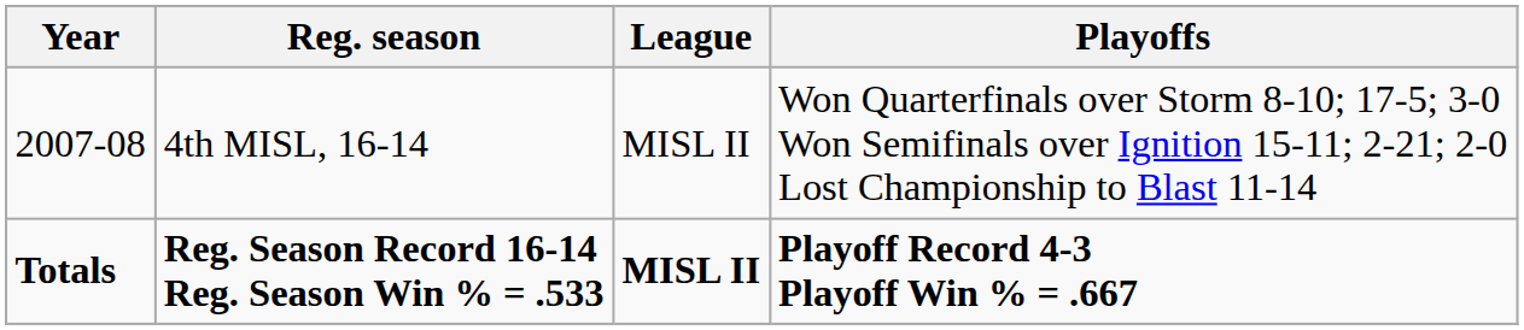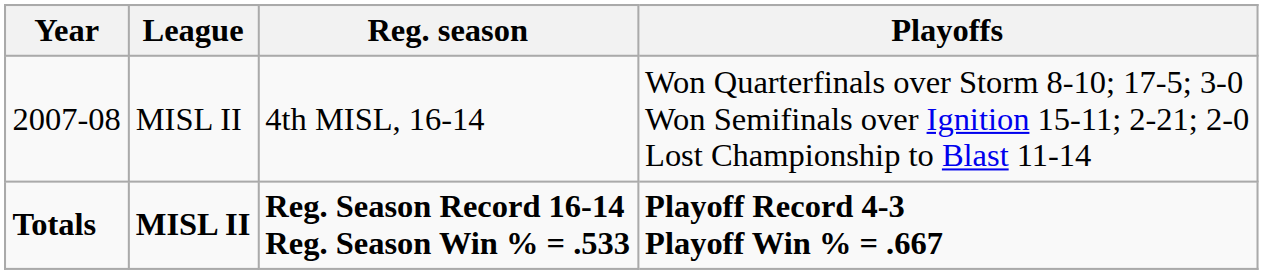columns swapped: League <-> Reg. season
